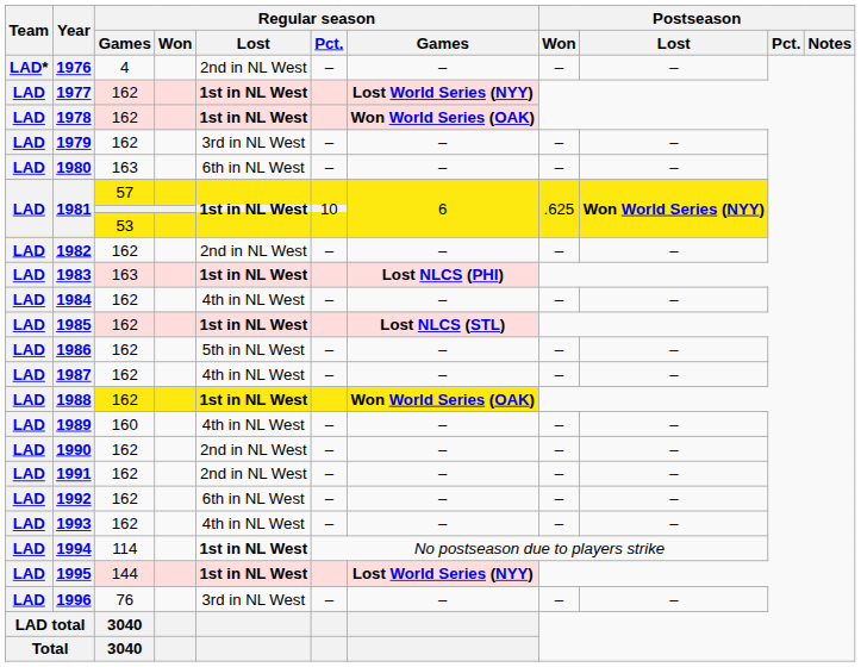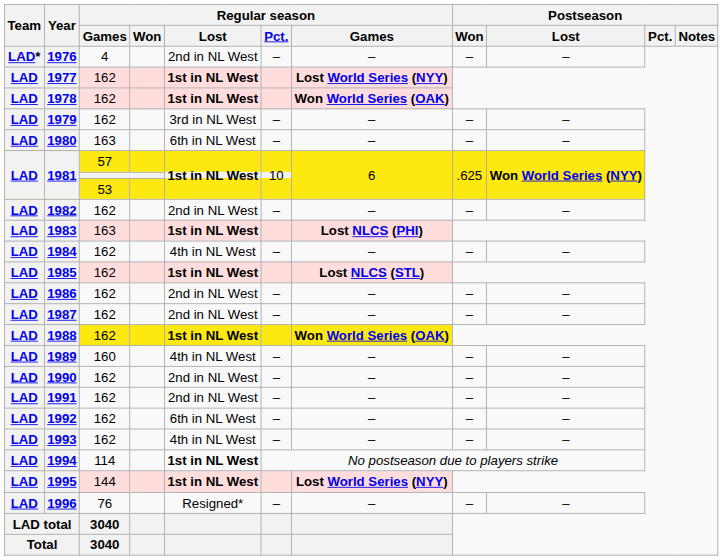1986 | Regular season / Lost: 5th in NL West -> 2nd in NL West
1987 | Regular season / Lost: 4th in NL West -> 2nd in NL West
1996 | Regular season / Lost: 3rd in NL West -> Resigned*
